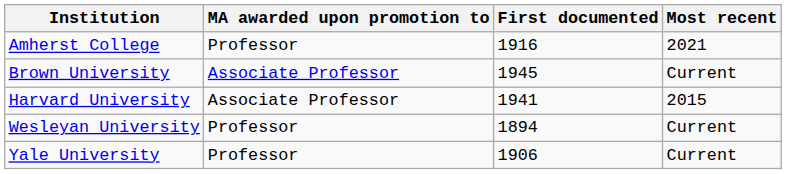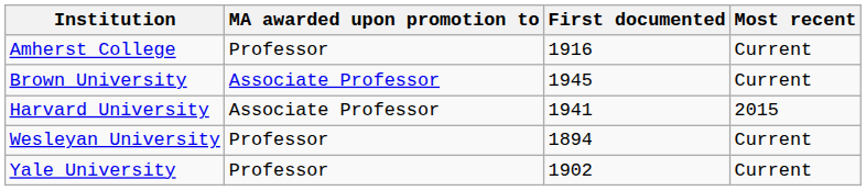Amherst College | Most recent: 2021 -> Current
Yale University | First documented: 1906 -> 1902
